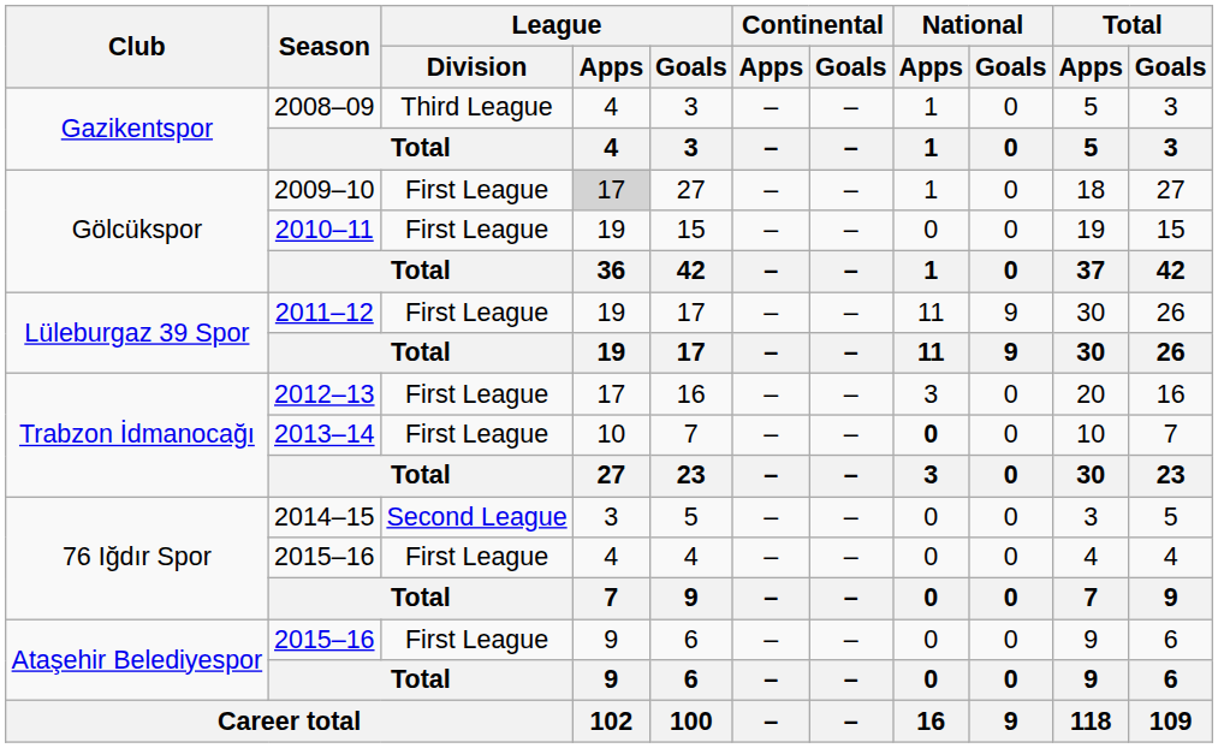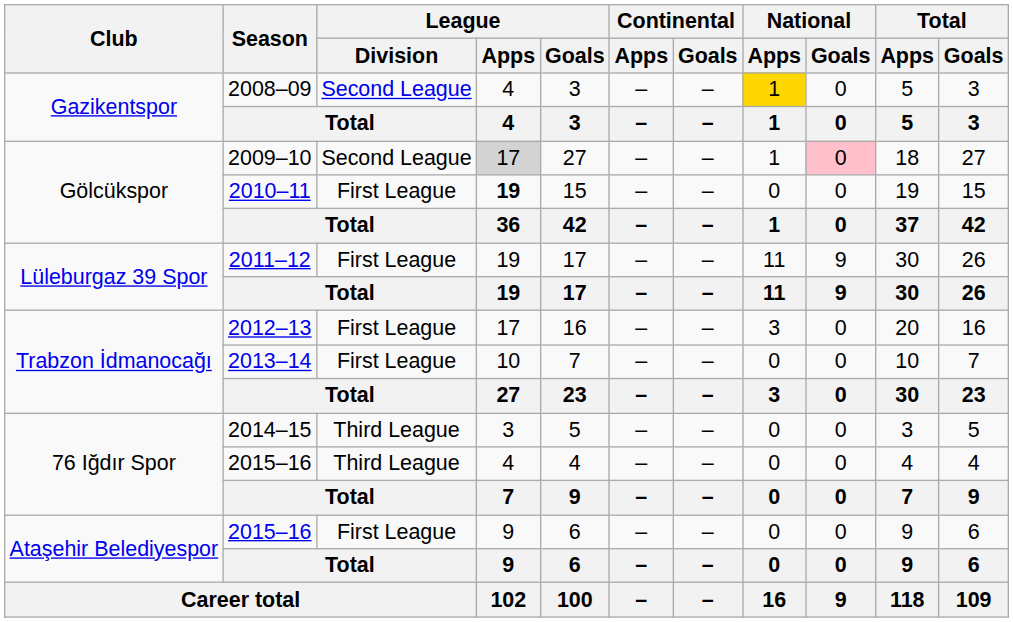2008–09 | League / Division: Third League -> Second League
2008–09 | National / Apps: no background -> gold background
2009–10 | League / Division: First League -> Second League
2009–10 | National / Goals: no background -> pink background
2010–11 | League / Apps: normal -> bold
2013–14 | National / Apps: bold -> normal
2014–15 | League / Division: Second League -> Third League
76 Iğdır Spor / 2015–16 | League / Division: First League -> Third League
